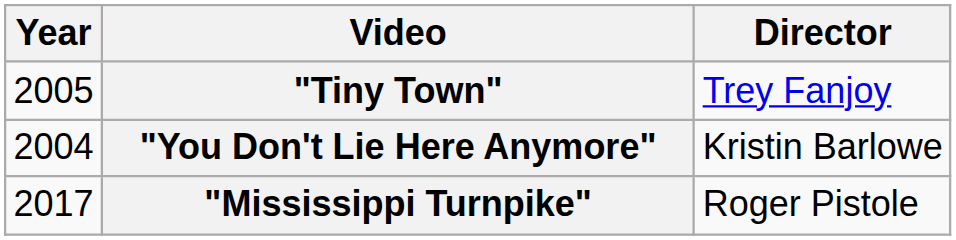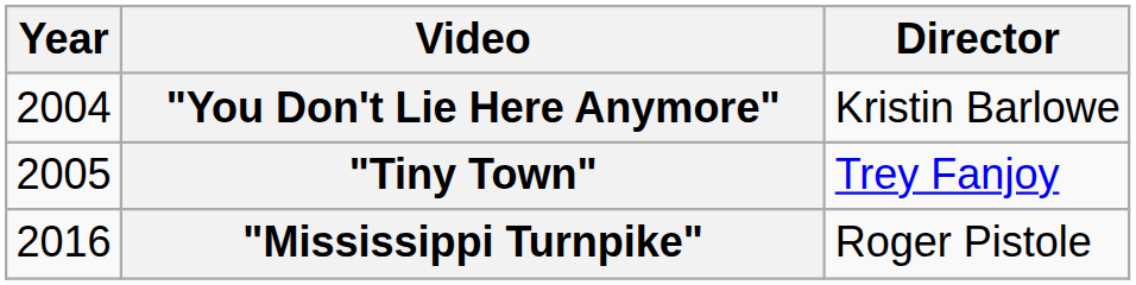rows swapped: "You Don't Lie Here Anymore" <-> "Tiny Town"
"Mississippi Turnpike" | Year: 2017 -> 2016
